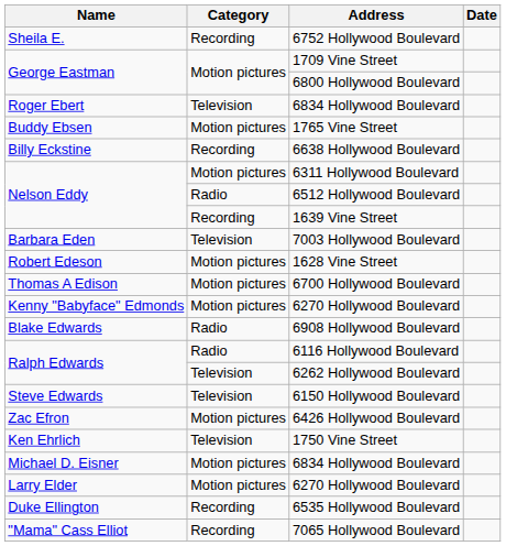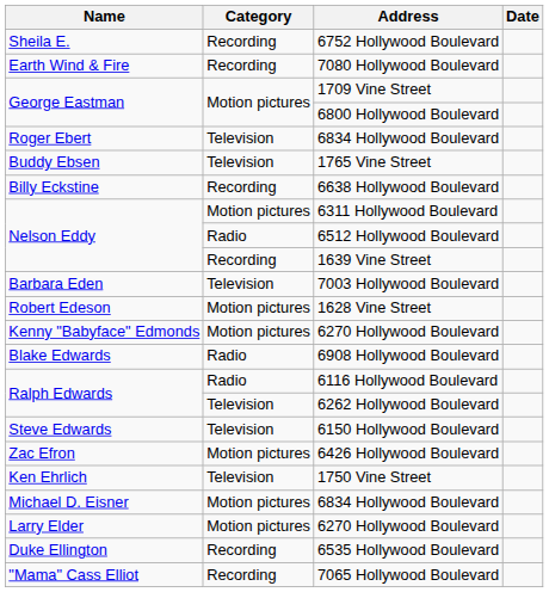+ row: Earth Wind & Fire | Recording | 7080 Hollywood Boulevard
1765 Vine Street | Category: Motion pictures -> Television
- row: Thomas A Edison | Motion pictures | 6700 Hollywood Boulevard
